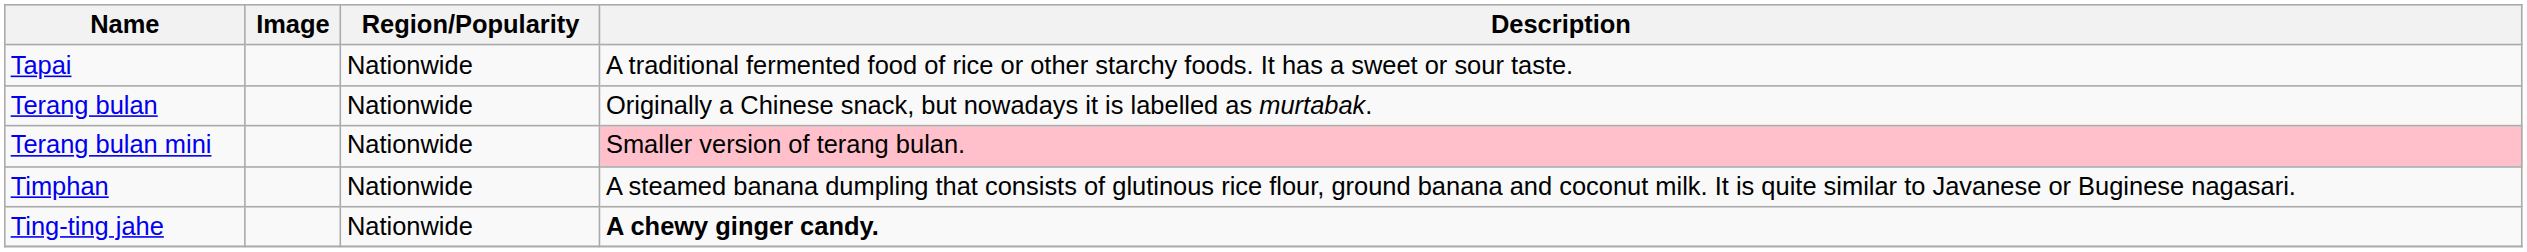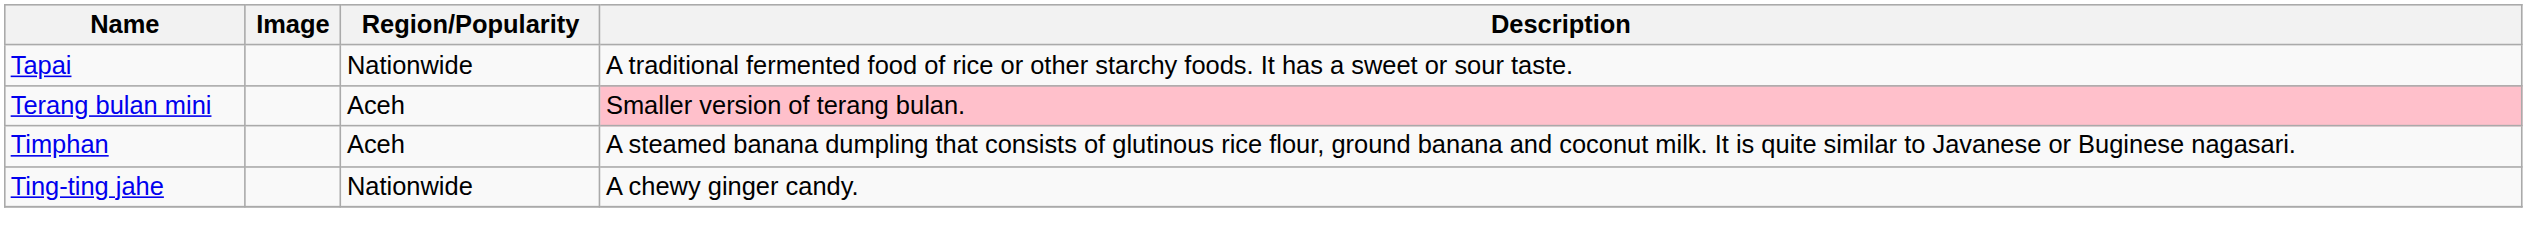- row: Terang bulan | Nationwide | Originally a Chinese snack, but nowadays it is labelled as murtabak.
Terang bulan mini | Region/Popularity: Nationwide -> Aceh
Timphan | Region/Popularity: Nationwide -> Aceh
Ting-ting jahe | Description: bold -> normal
